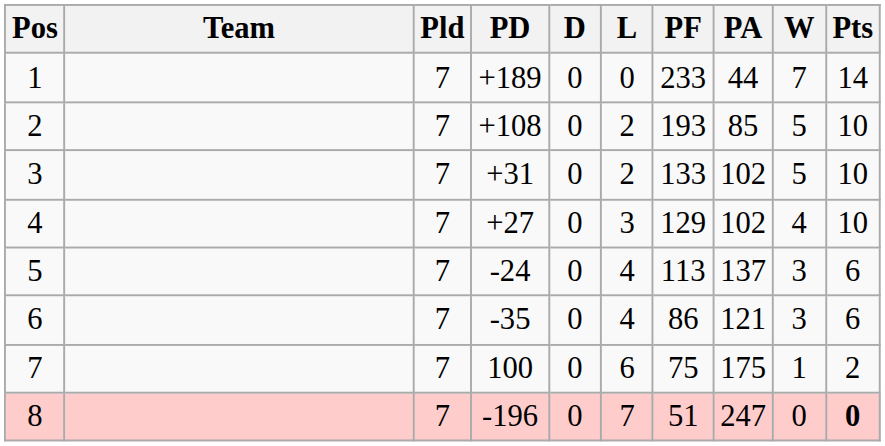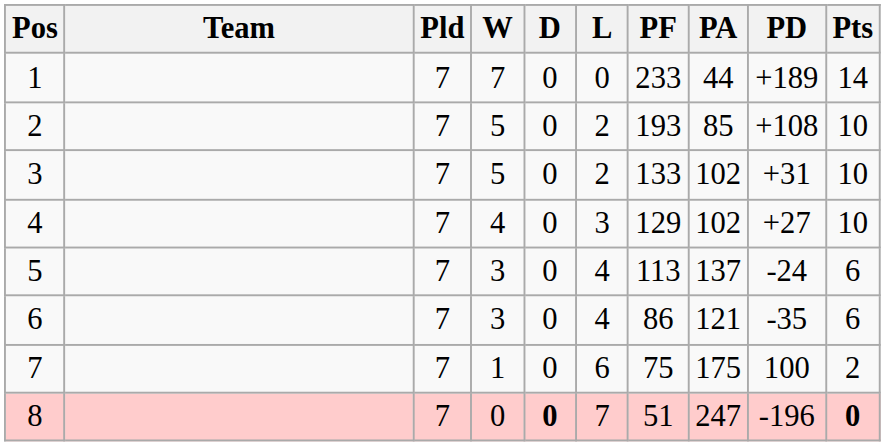columns swapped: W <-> PD
8 | D: normal -> bold
